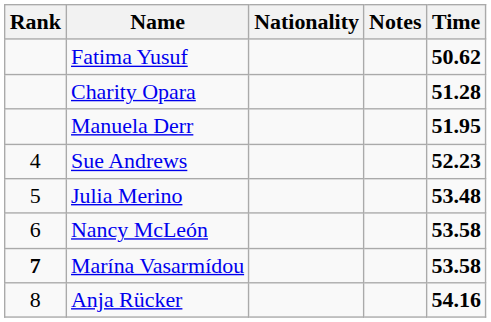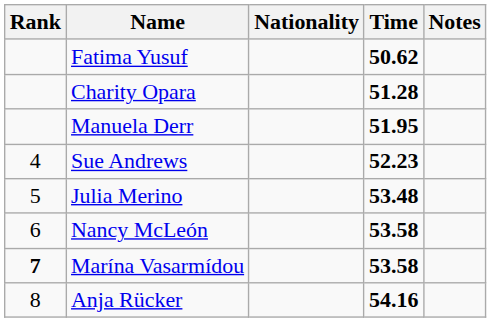columns swapped: Time <-> Notes
